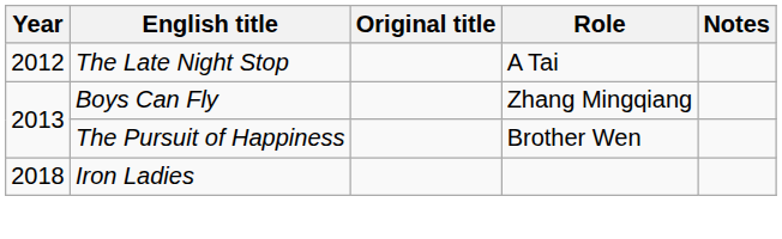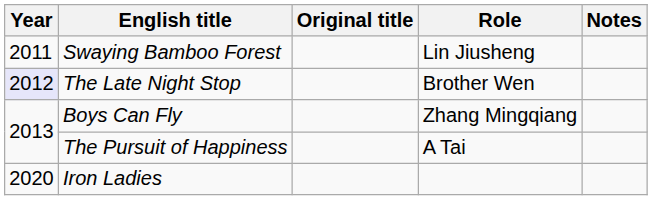+ row: 2011 | Swaying Bamboo Forest | Lin Jiusheng
The Late Night Stop | Year: no background -> lavender background
The Late Night Stop | Role: A Tai -> Brother Wen
The Pursuit of Happiness | Role: Brother Wen -> A Tai
Iron Ladies | Year: 2018 -> 2020
